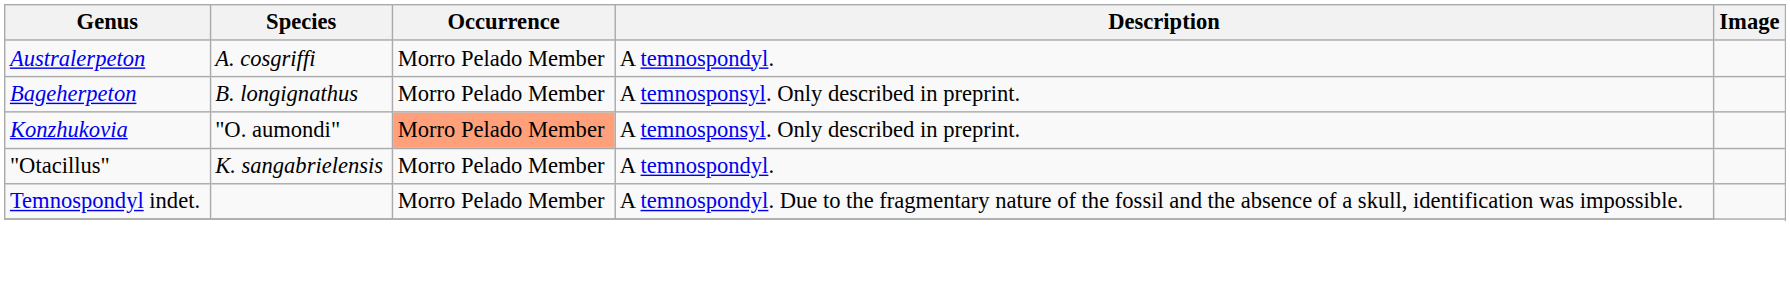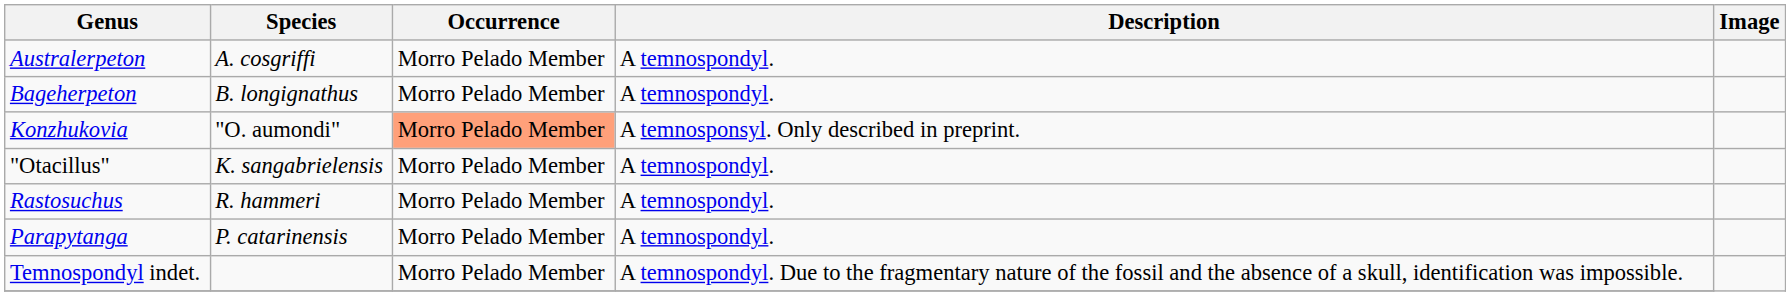Bageherpeton | Description: A temnosponsyl. Only described in preprint. -> A temnospondyl.
+ row: Rastosuchus | R. hammeri | Morro Pelado Member | A temnospondyl.
+ row: Parapytanga | P. catarinensis | Morro Pelado Member | A temnospondyl.
